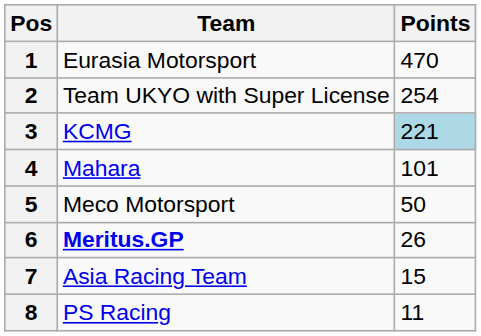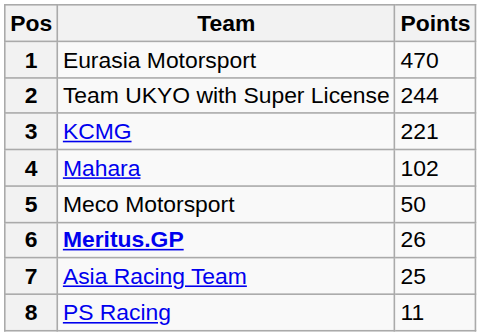2 | Points: 254 -> 244
3 | Points: lightblue background -> no background
4 | Points: 101 -> 102
7 | Points: 15 -> 25
